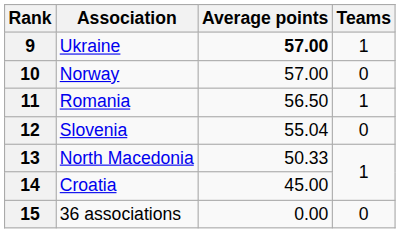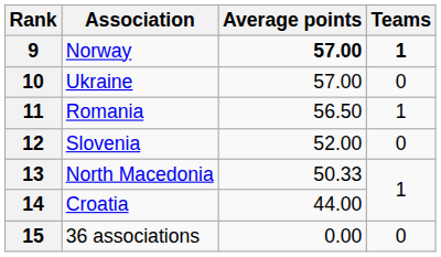9 | Association: Ukraine -> Norway
9 | Teams: normal -> bold
10 | Association: Norway -> Ukraine
12 | Average points: 55.04 -> 52.00
14 | Average points: 45.00 -> 44.00
